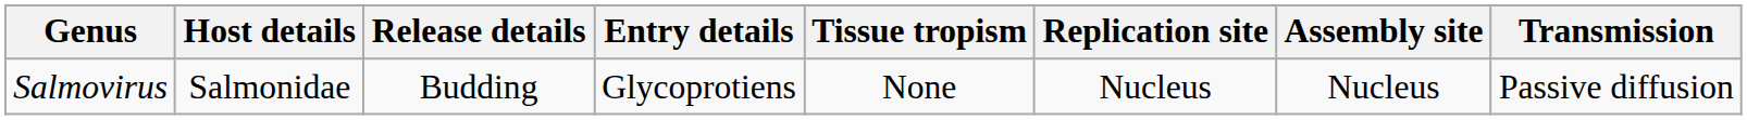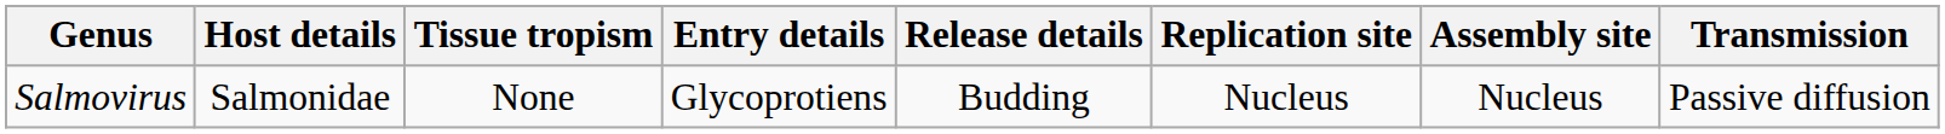columns swapped: Tissue tropism <-> Release details
